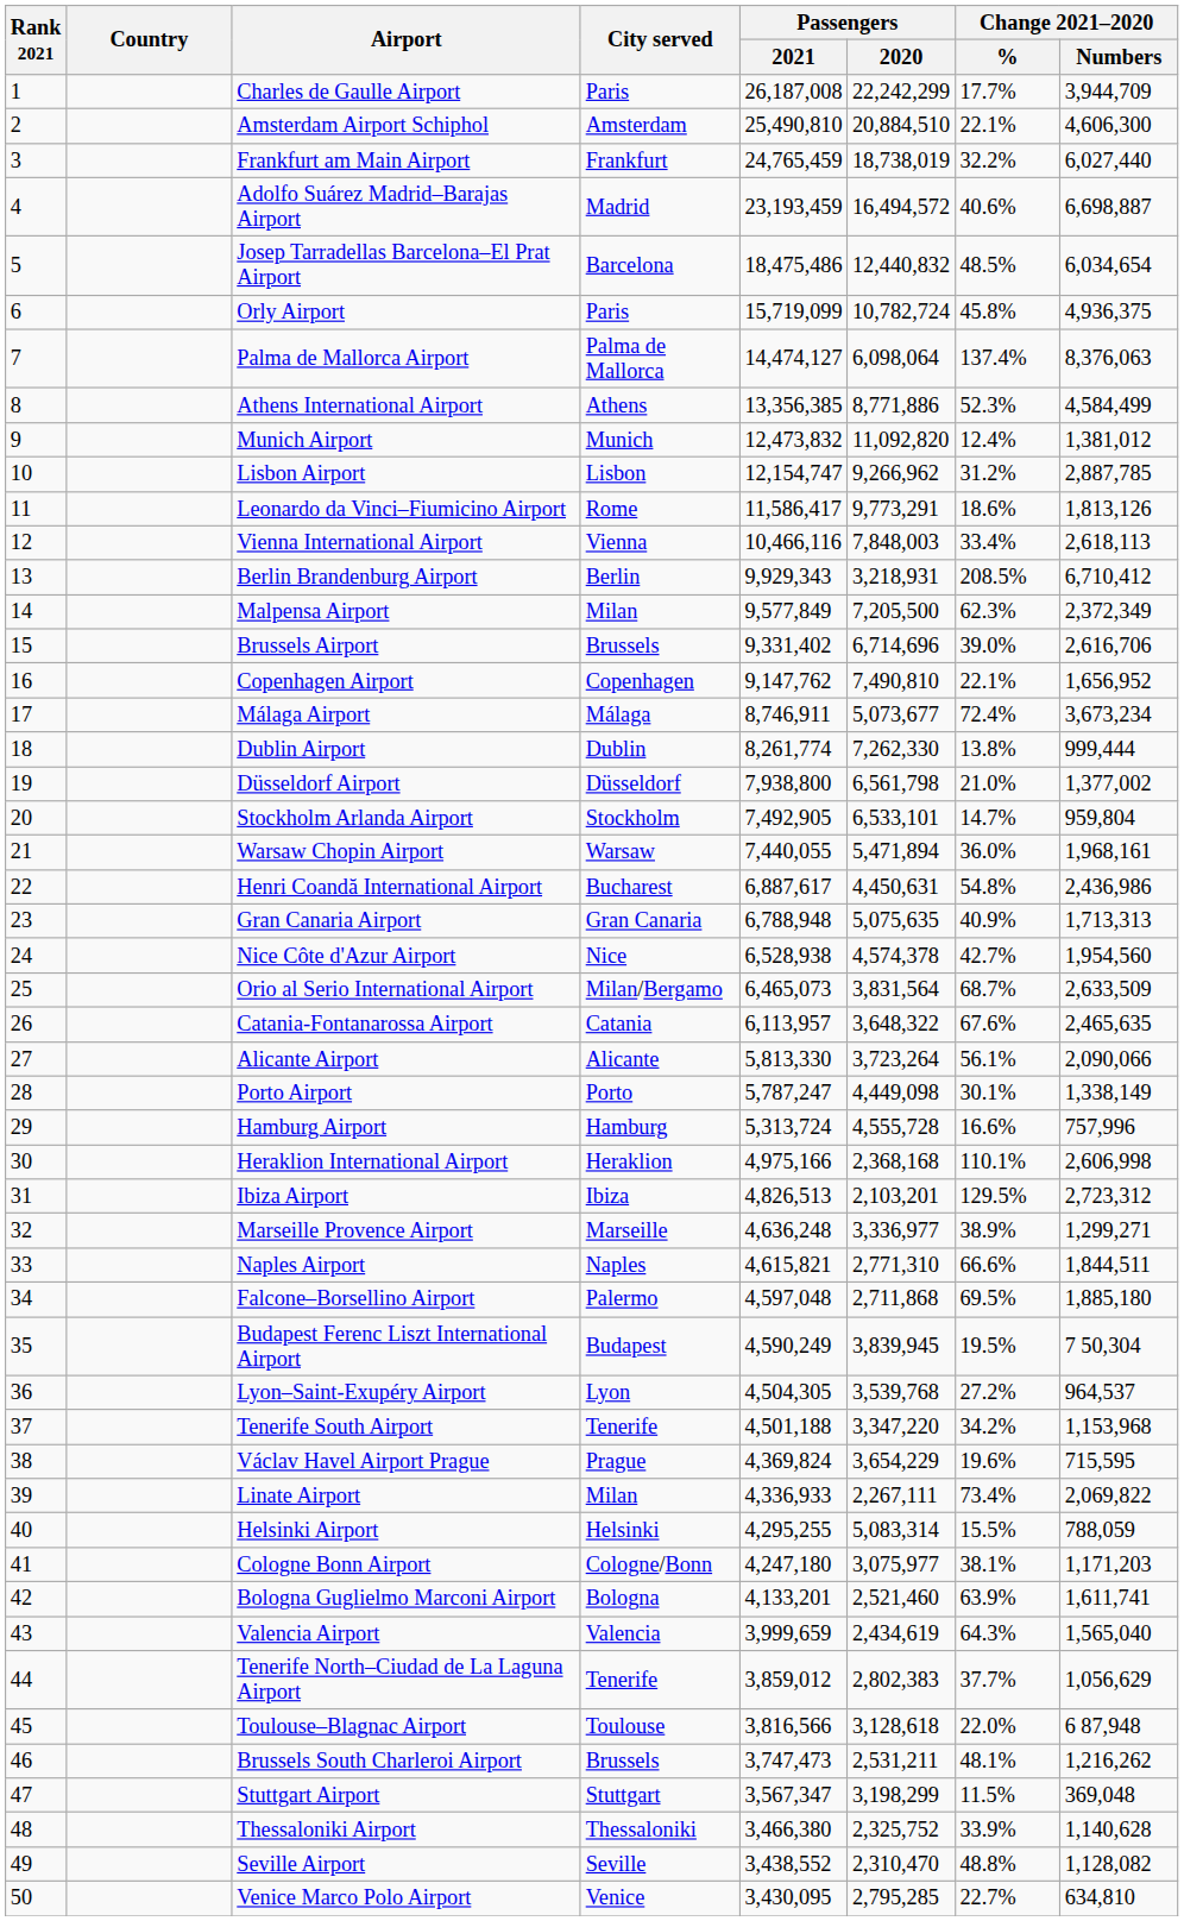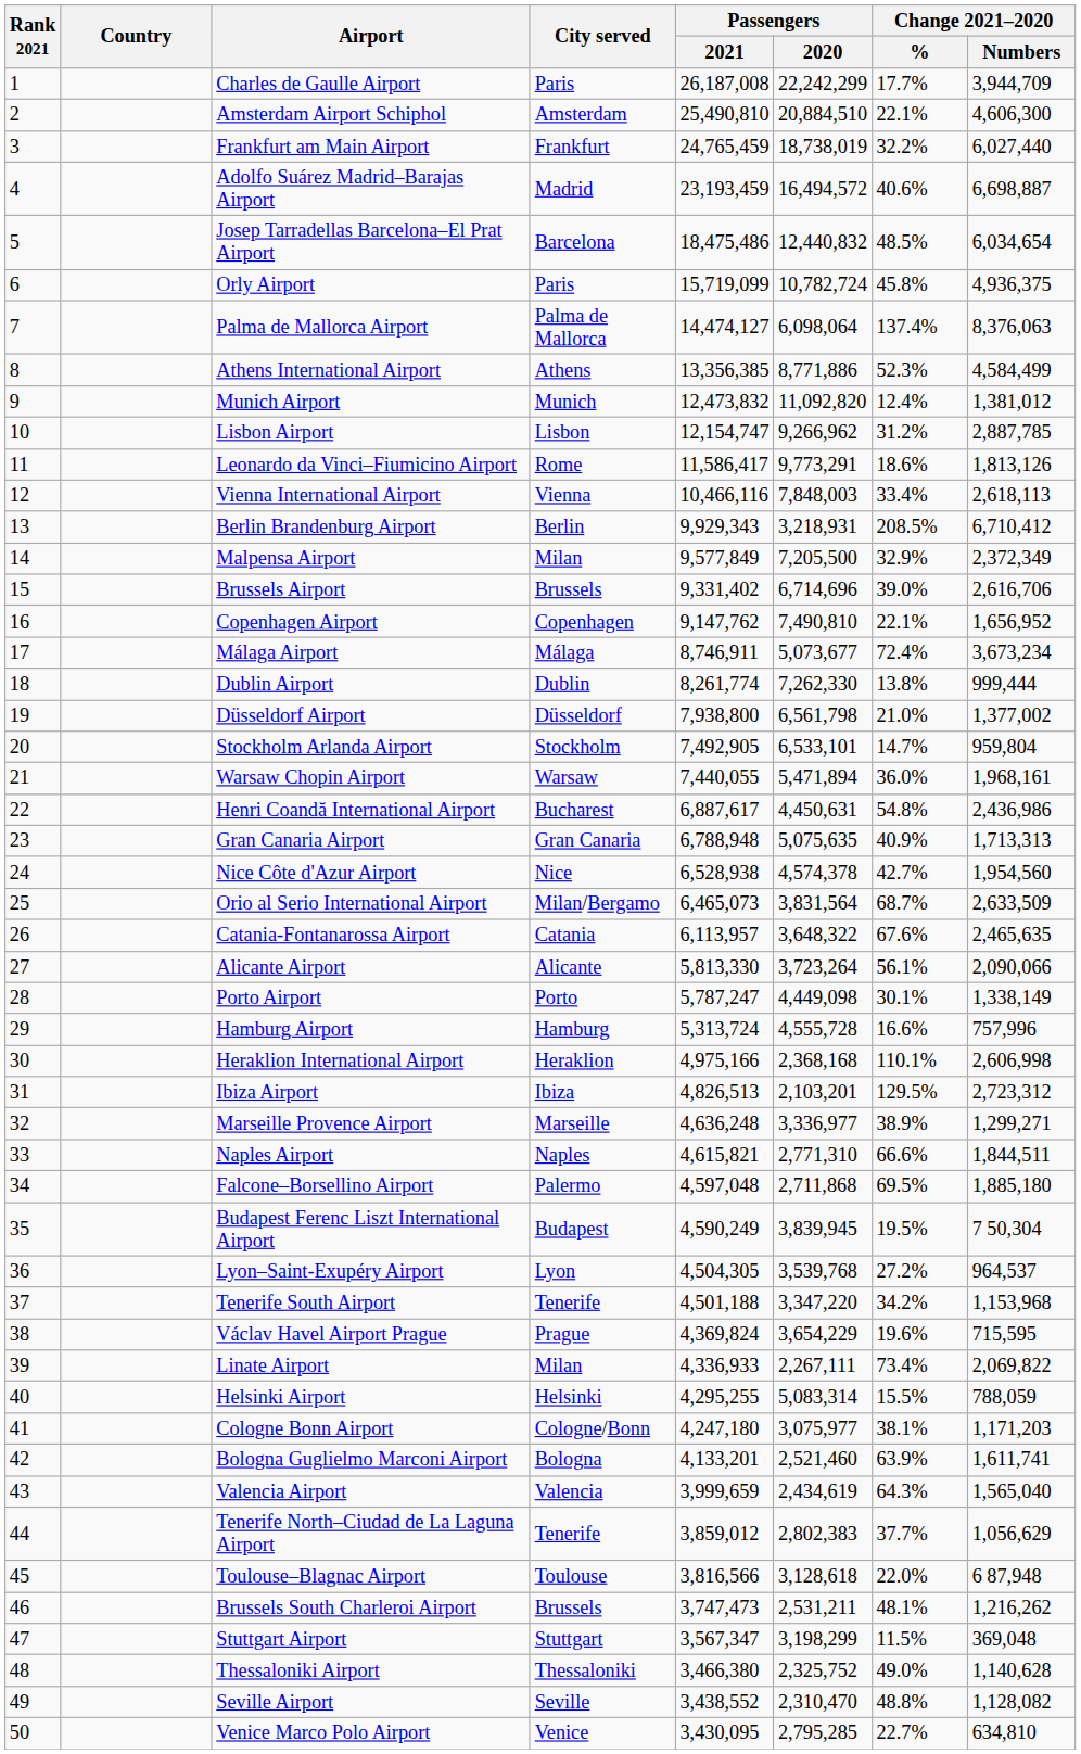Malpensa Airport | Change 2021–2020 / %: 62.3% -> 32.9%
Thessaloniki Airport | Change 2021–2020 / %: 33.9% -> 49.0%
